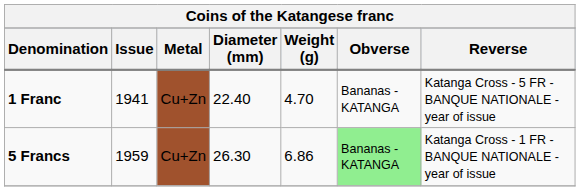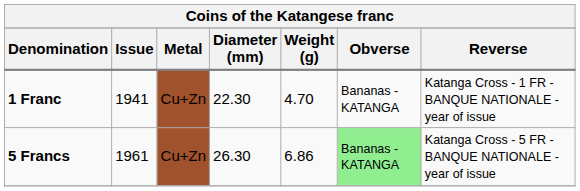1 Franc | Diameter (mm): 22.40 -> 22.30
1 Franc | Reverse: Katanga Cross - 5 FR - BANQUE NATIONALE - year of issue -> Katanga Cross - 1 FR - BANQUE NATIONALE - year of issue
5 Francs | Issue: 1959 -> 1961
5 Francs | Reverse: Katanga Cross - 1 FR - BANQUE NATIONALE - year of issue -> Katanga Cross - 5 FR - BANQUE NATIONALE - year of issue
